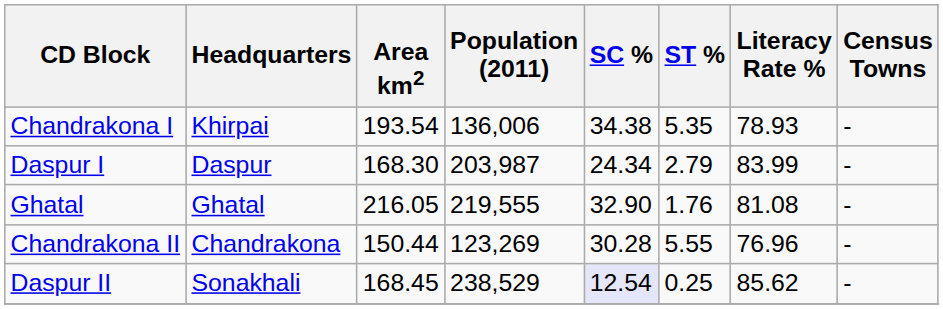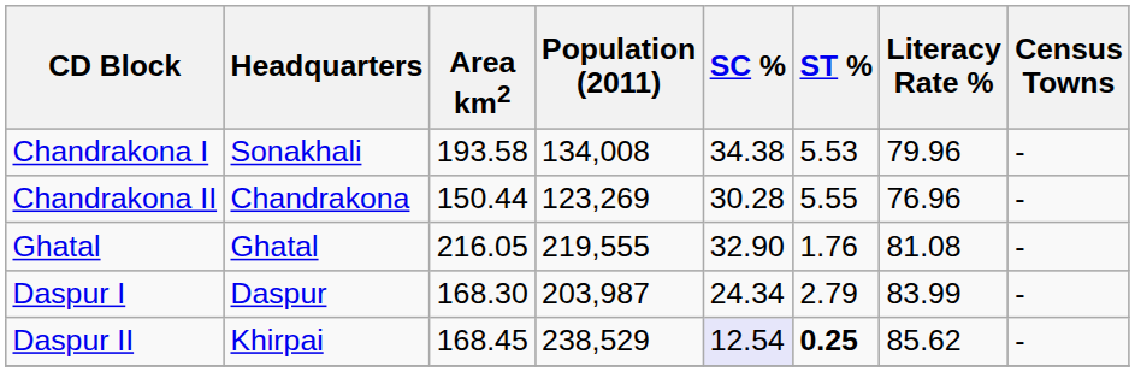Chandrakona I | Headquarters: Khirpai -> Sonakhali
Chandrakona I | Area km2: 193.54 -> 193.58
Chandrakona I | Population (2011): 136,006 -> 134,008
Chandrakona I | ST %: 5.35 -> 5.53
Chandrakona I | Literacy Rate %: 78.93 -> 79.96
rows swapped: Chandrakona II <-> Daspur I
Daspur II | Headquarters: Sonakhali -> Khirpai
Daspur II | ST %: normal -> bold
